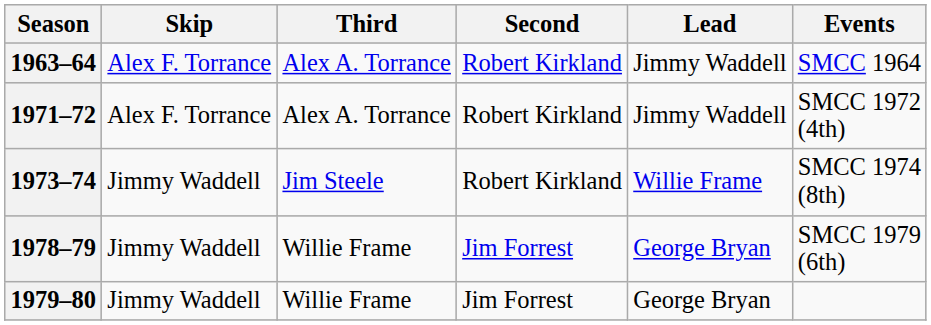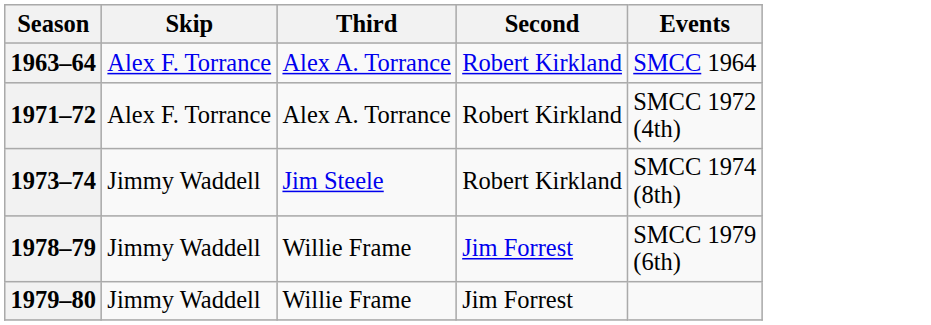- column: Lead | Jimmy Waddell | Jimmy Waddell | Willie Frame | George Bryan | George Bryan
